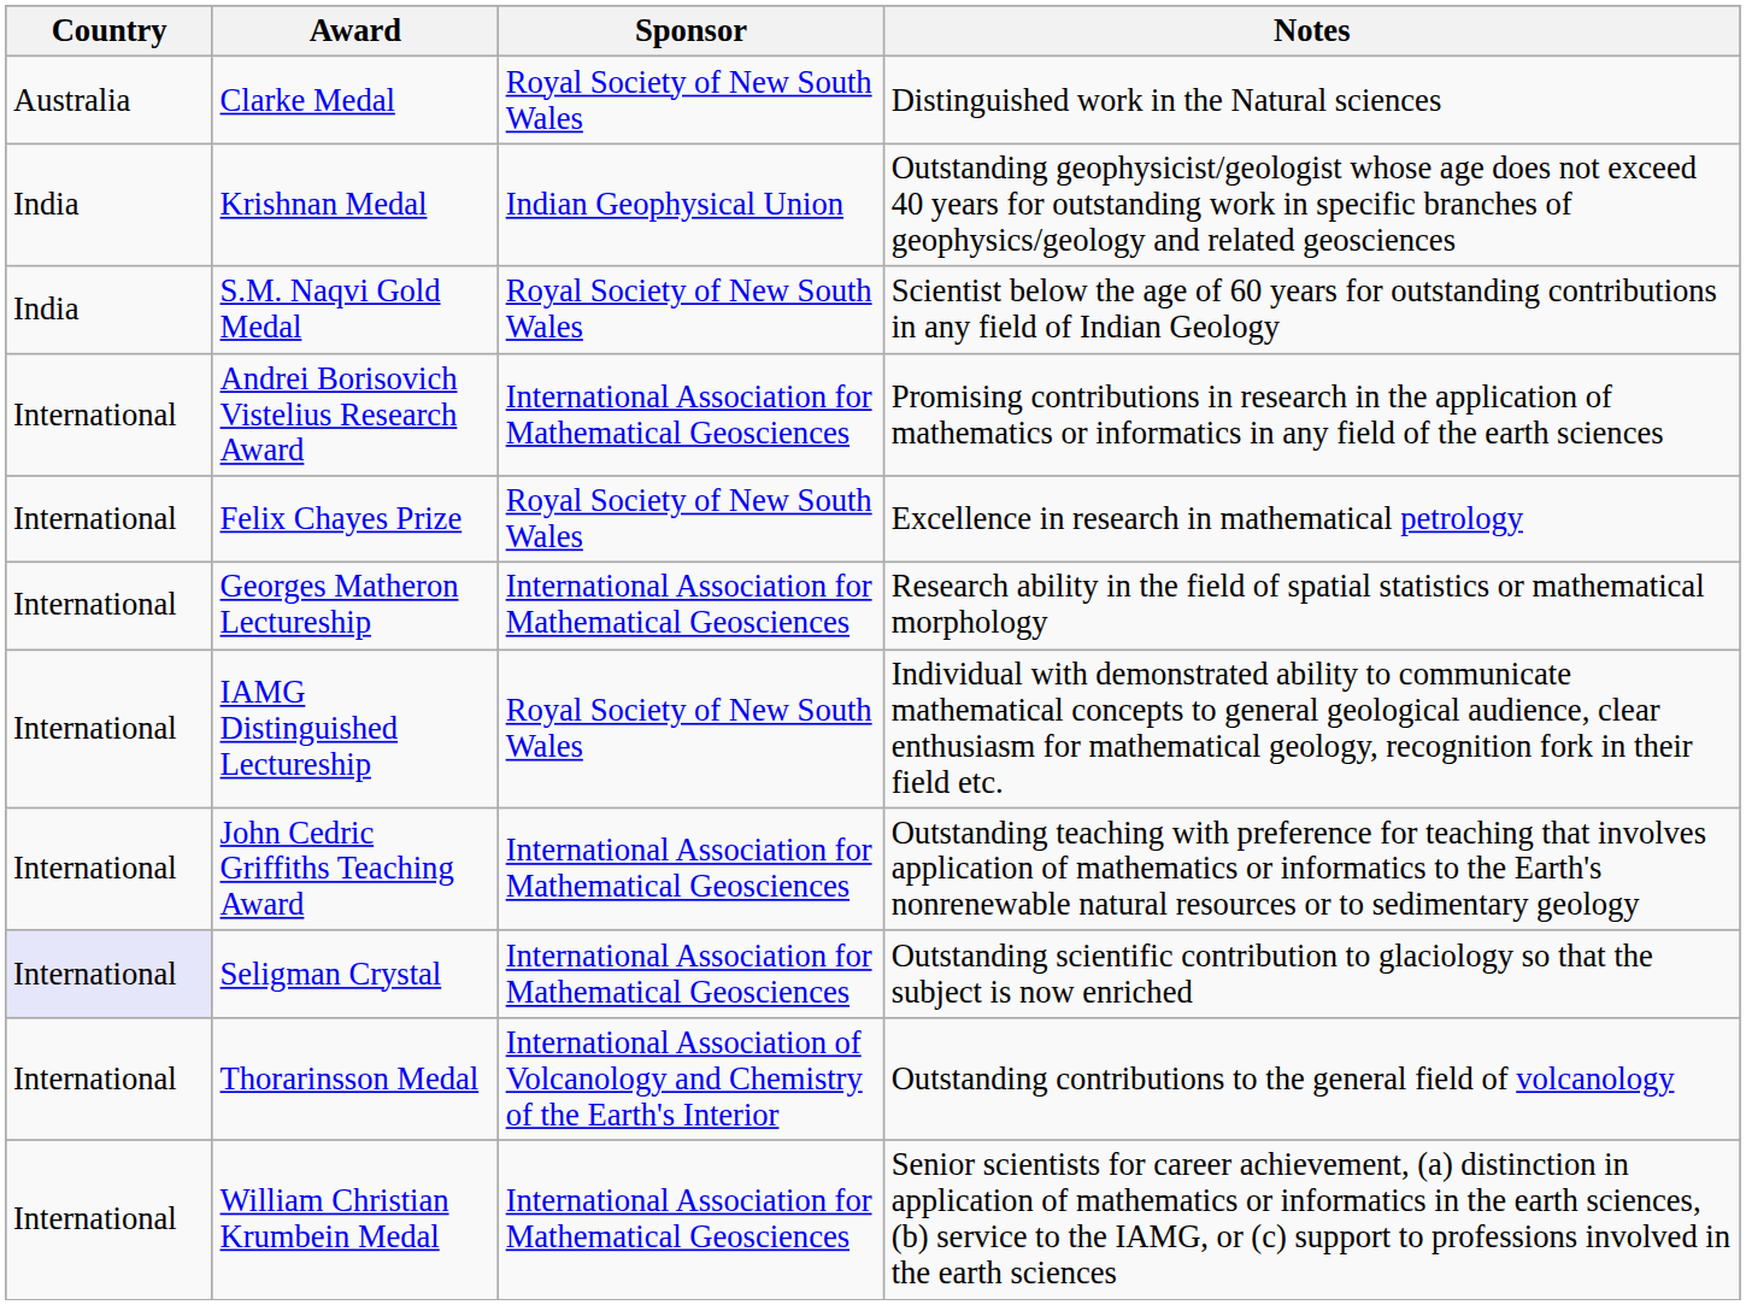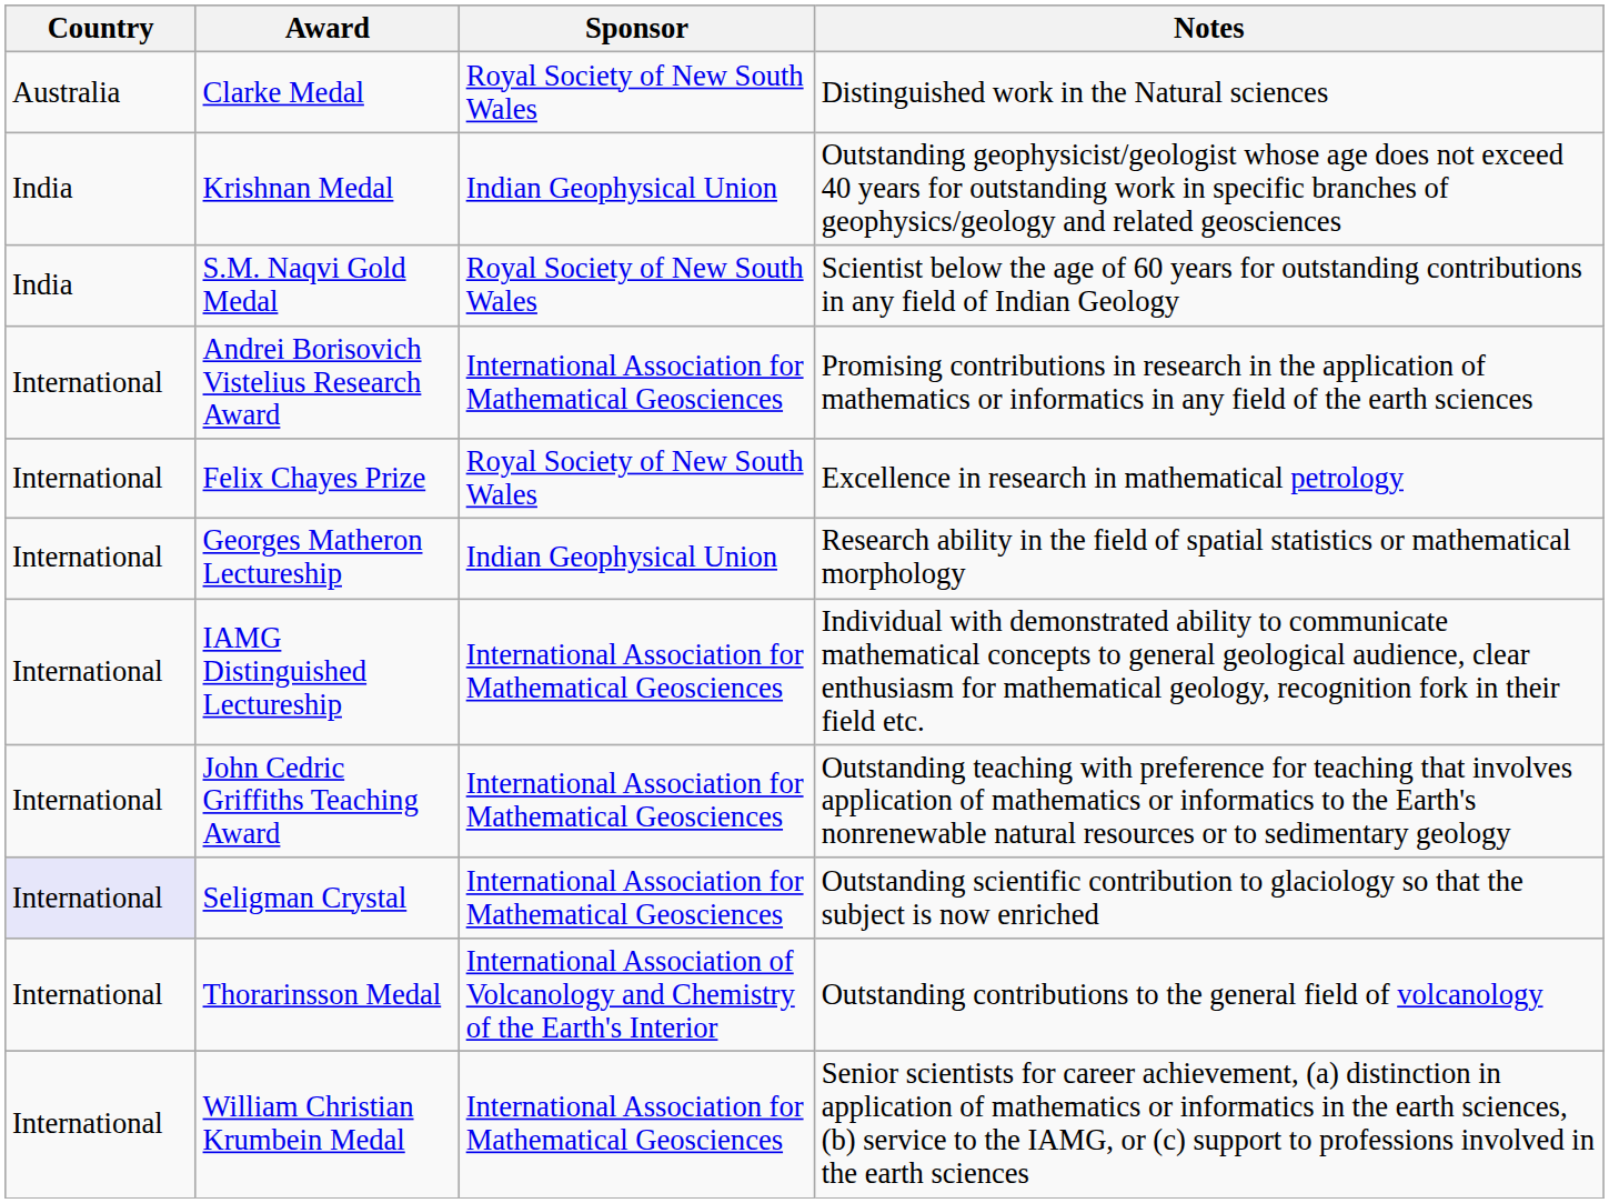Georges Matheron Lectureship | Sponsor: International Association for Mathematical Geosciences -> Indian Geophysical Union
IAMG Distinguished Lectureship | Sponsor: Royal Society of New South Wales -> International Association for Mathematical Geosciences
